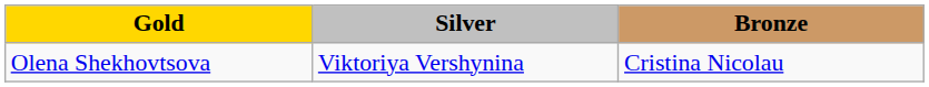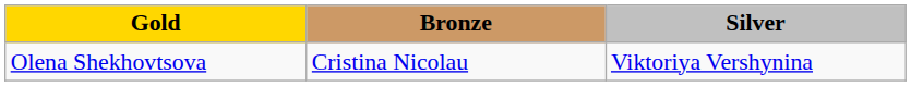columns swapped: Silver <-> Bronze
